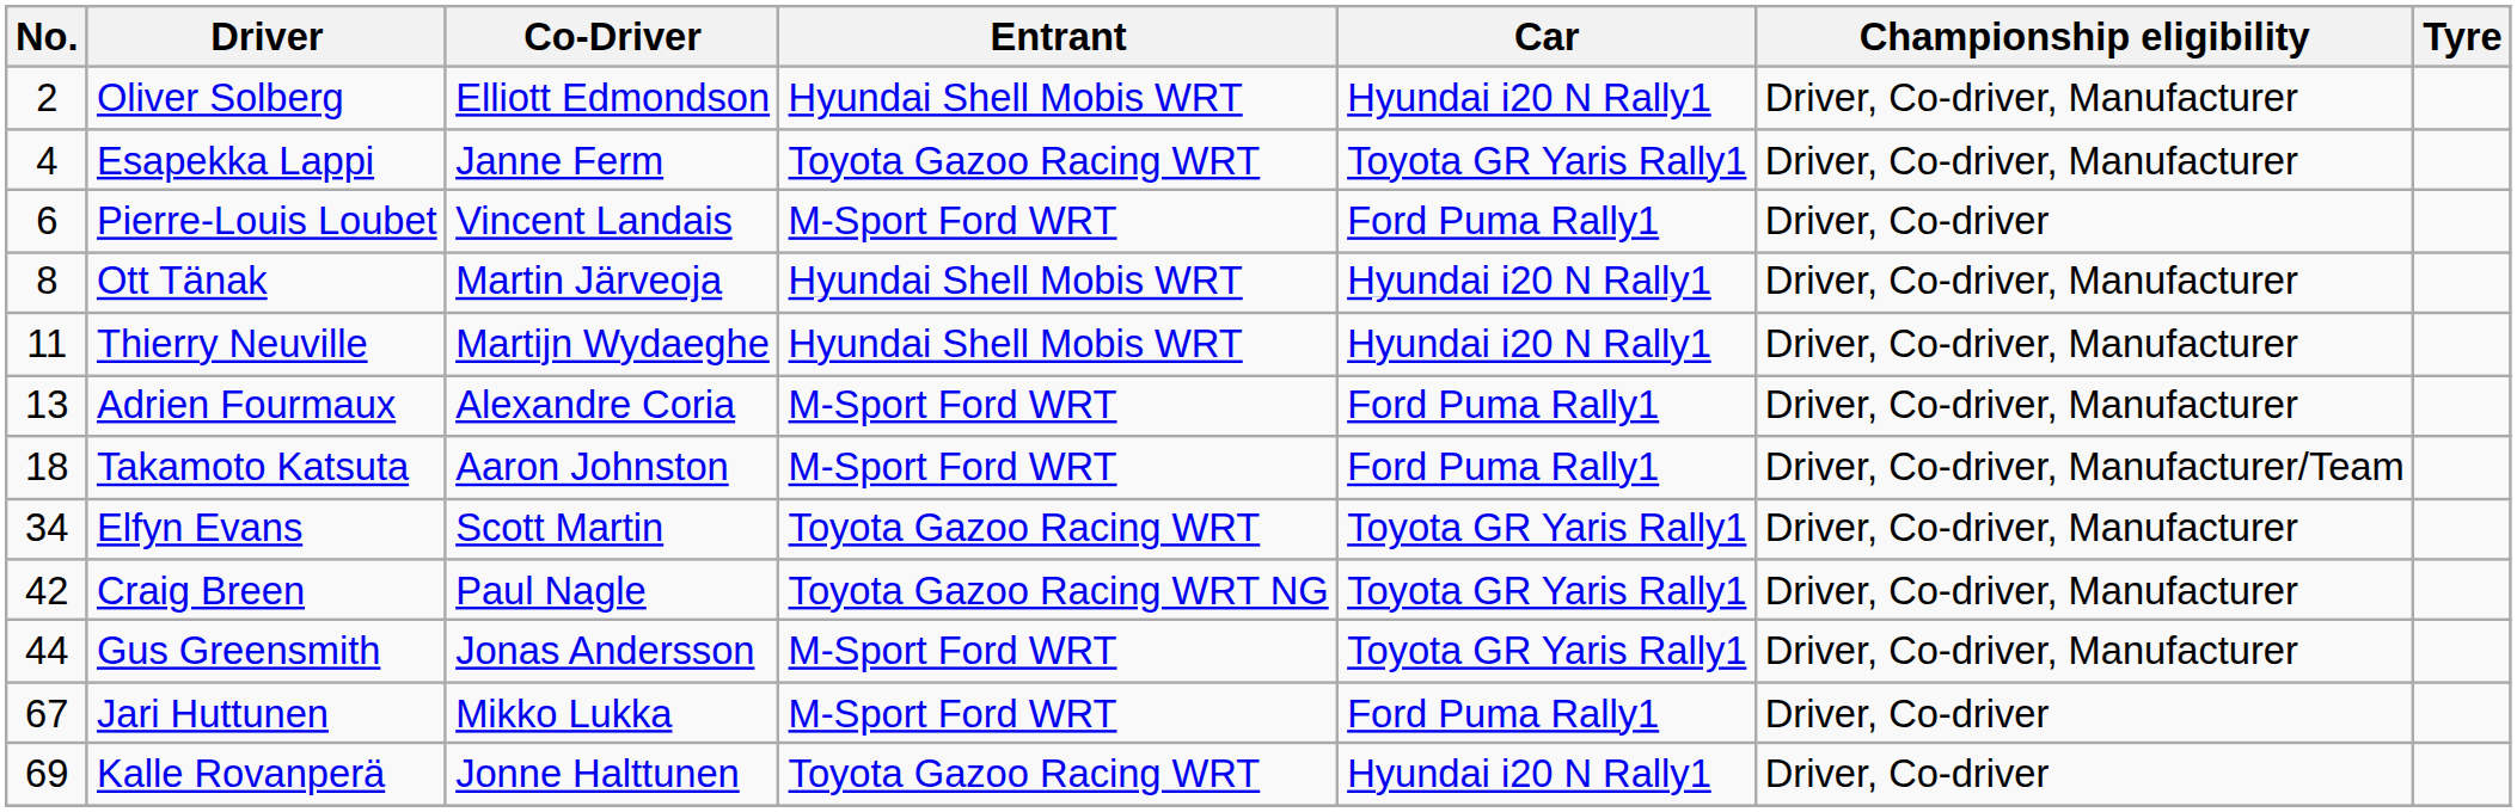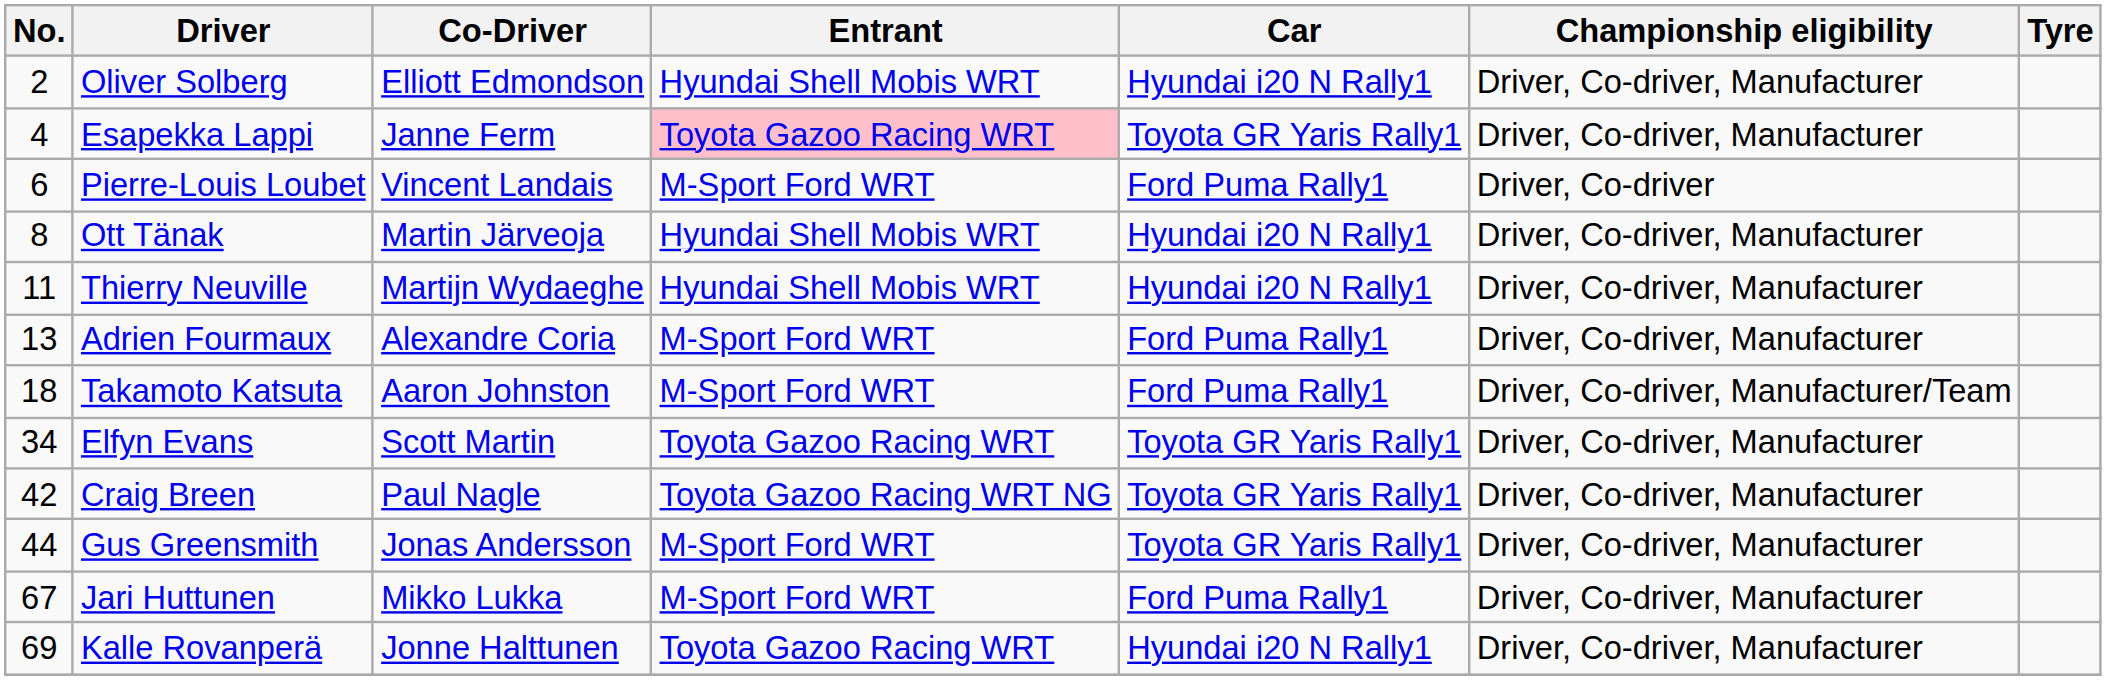Esapekka Lappi | Entrant: no background -> pink background
Jari Huttunen | Championship eligibility: Driver, Co-driver -> Driver, Co-driver, Manufacturer
Kalle Rovanperä | Championship eligibility: Driver, Co-driver -> Driver, Co-driver, Manufacturer
